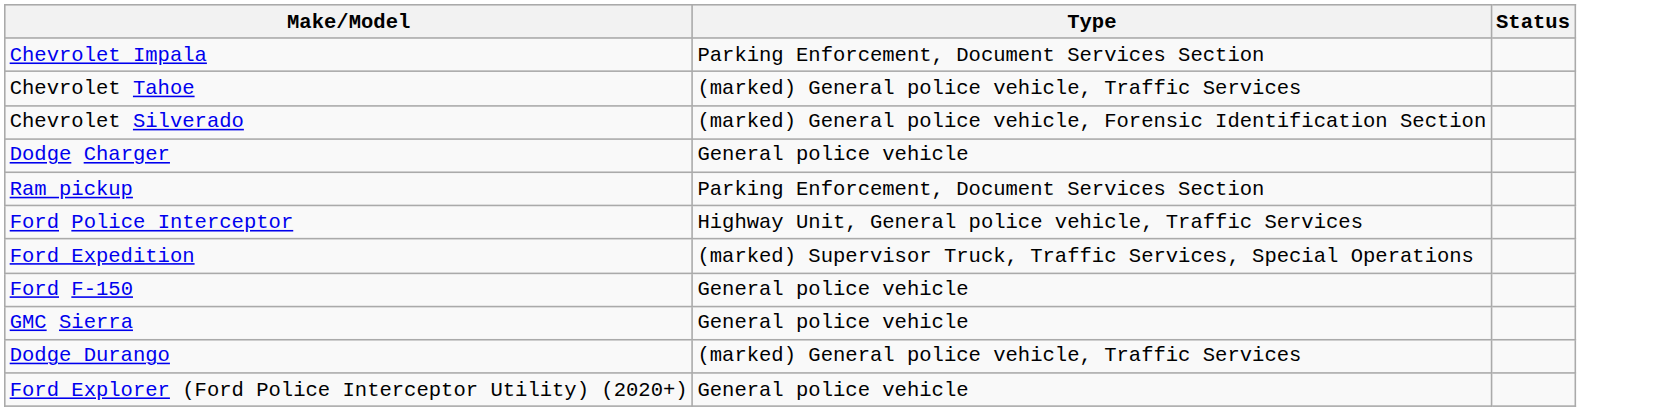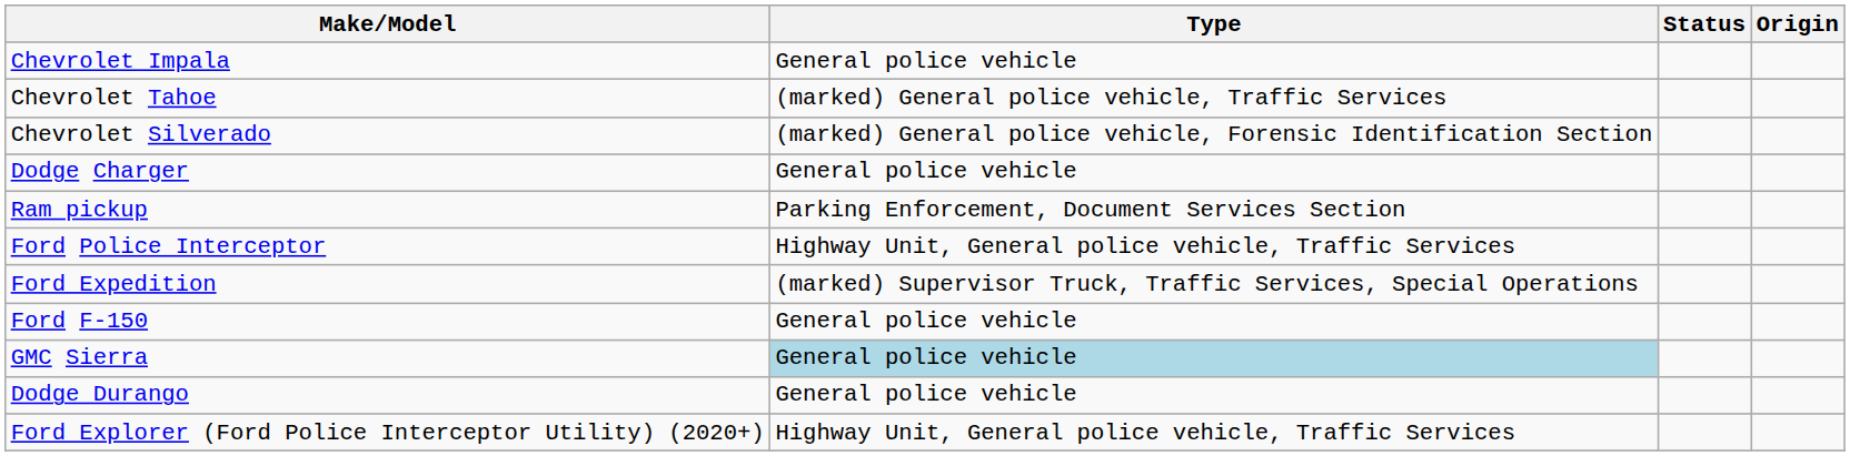+ column: Origin
Chevrolet Impala | Type: Parking Enforcement, Document Services Section -> General police vehicle
GMC Sierra | Type: no background -> lightblue background
Dodge Durango | Type: (marked) General police vehicle, Traffic Services -> General police vehicle
Ford Explorer (Ford Police Interceptor Utility) (2020+) | Type: General police vehicle -> Highway Unit, General police vehicle, Traffic Services
